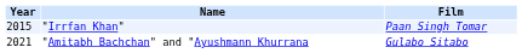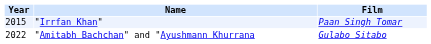"Amitabh Bachchan" and "Ayushmann Khurrana | Year: 2021 -> 2022
